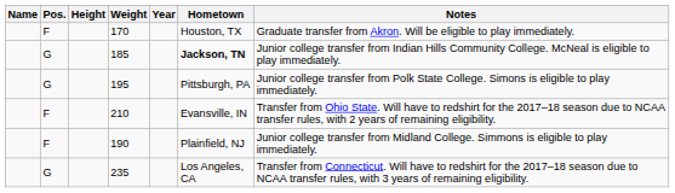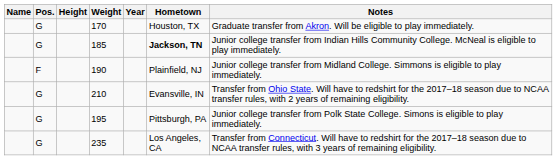170 | Pos.: F -> G
rows swapped: 190 <-> 195
210 | Pos.: F -> G
